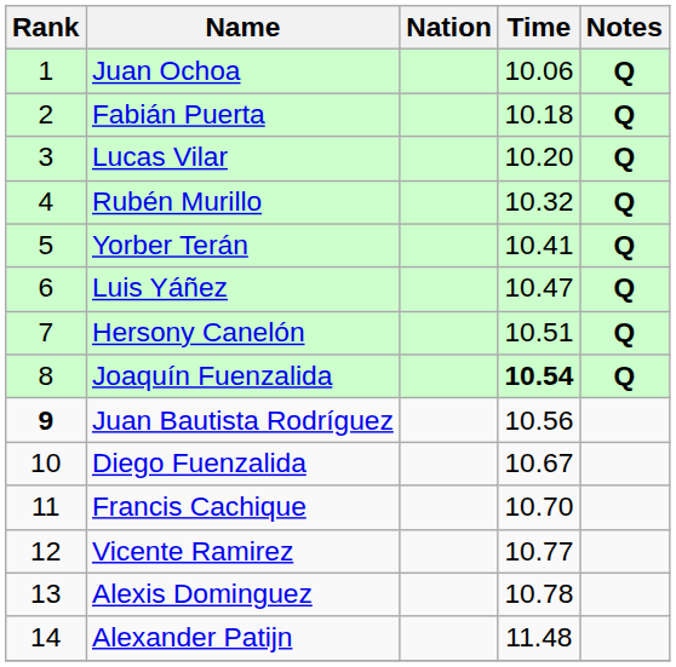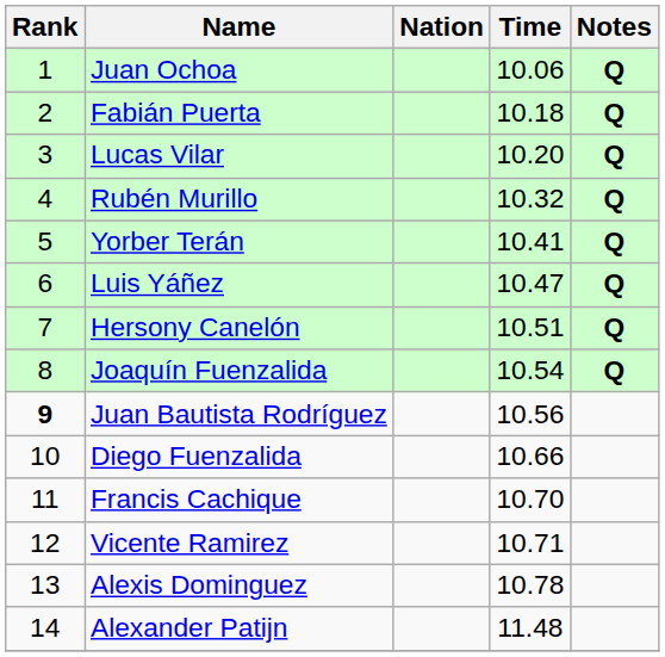Joaquín Fuenzalida | Time: bold -> normal
Diego Fuenzalida | Time: 10.67 -> 10.66
Vicente Ramirez | Time: 10.77 -> 10.71
